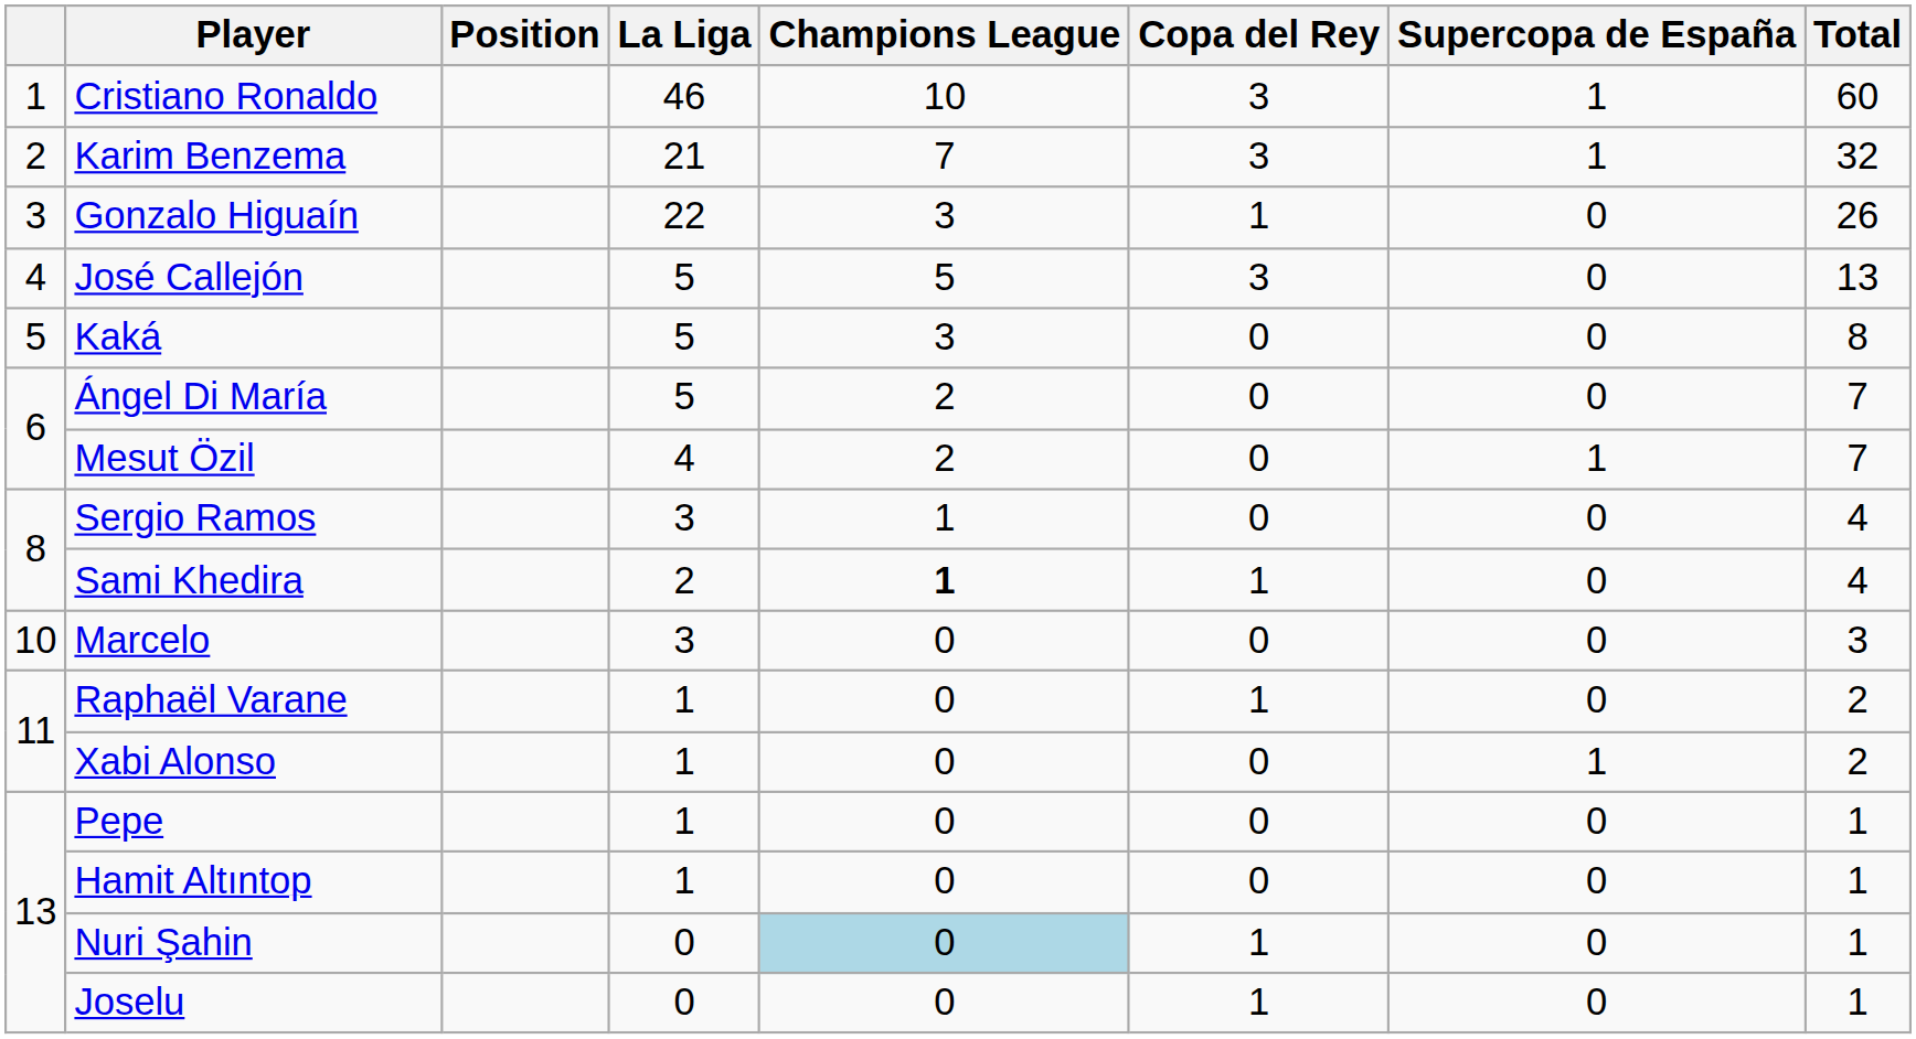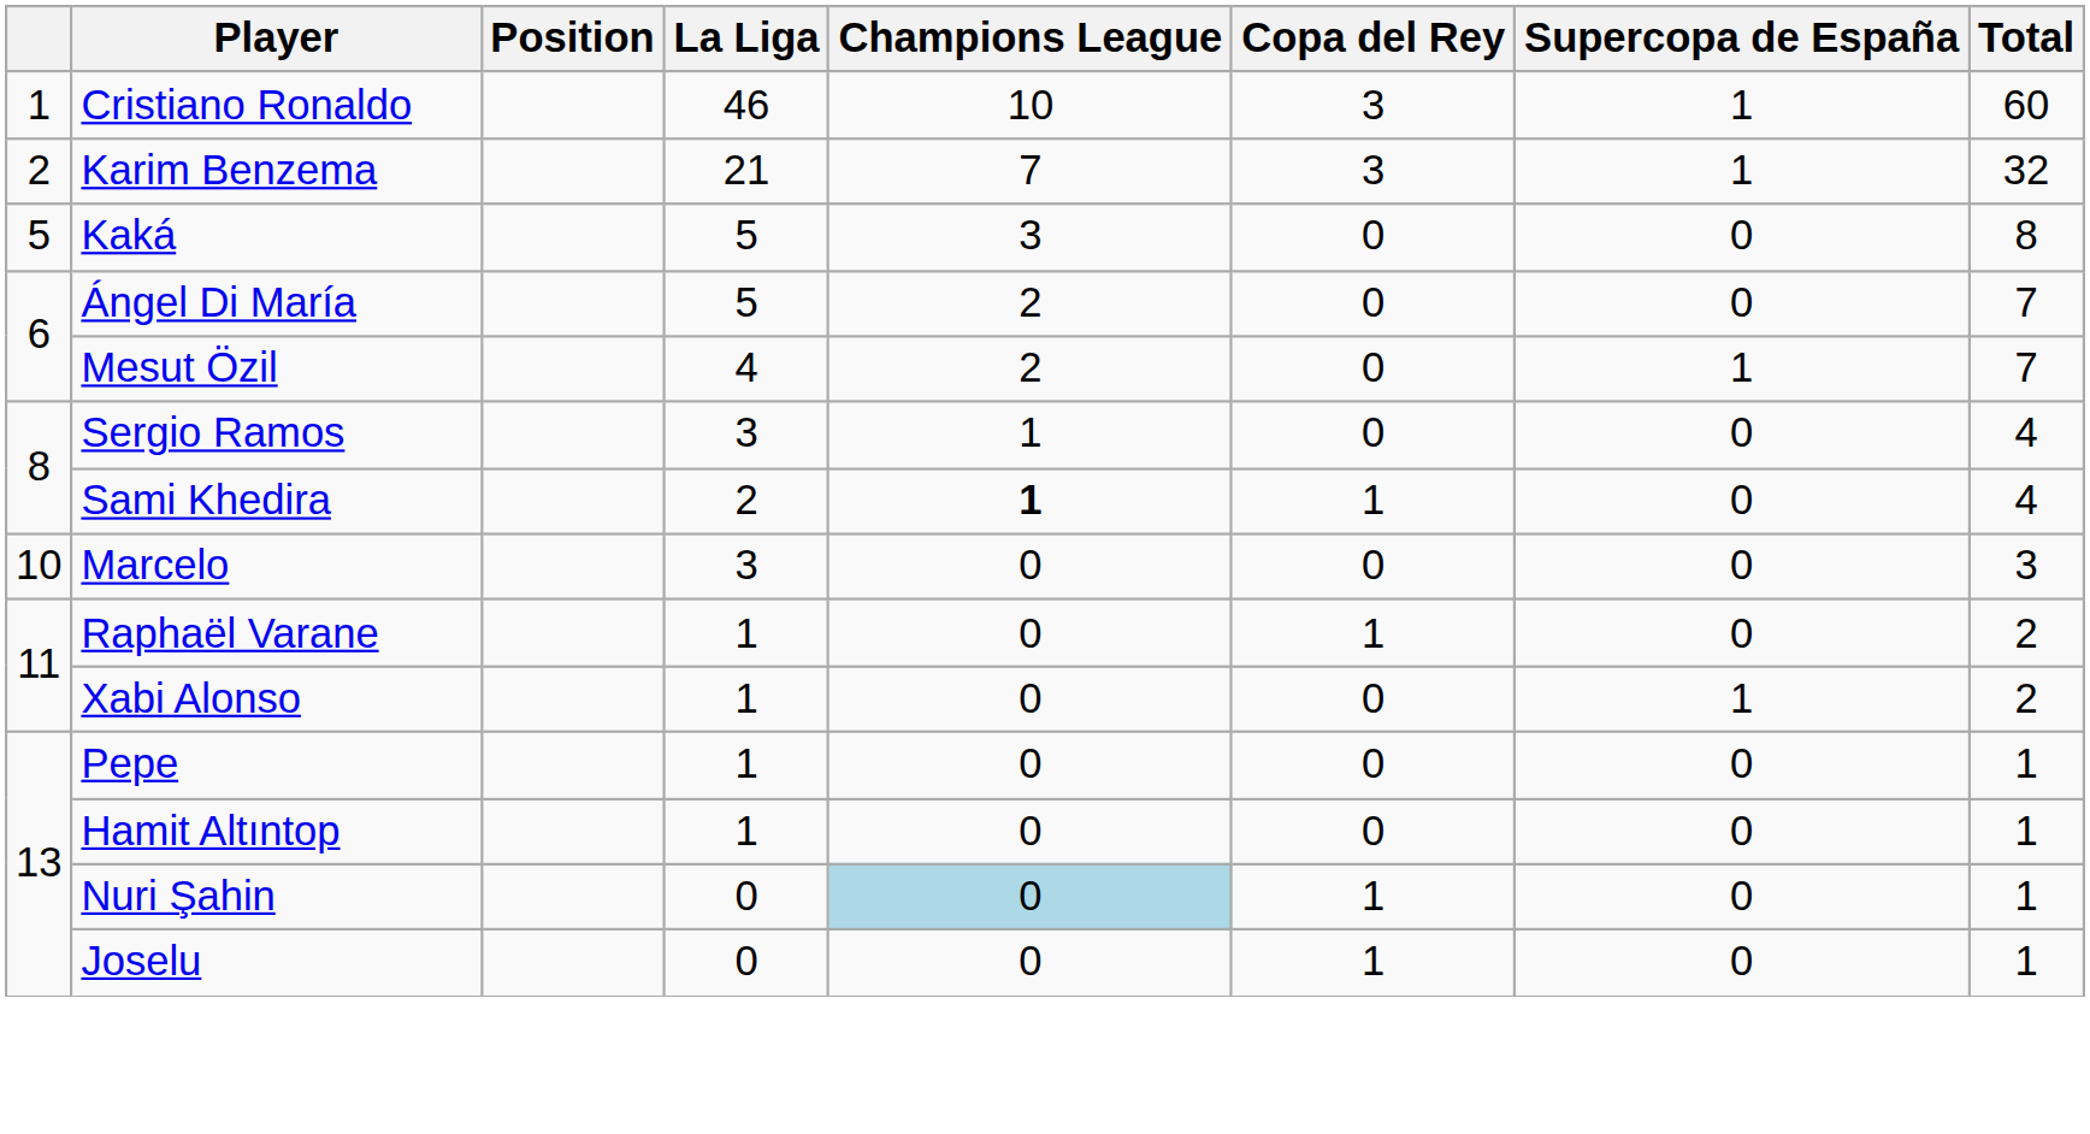- row: 3 | Gonzalo Higuaín | 22 | 3 | 1 | 0 | 26
- row: 4 | José Callejón | 5 | 5 | 3 | 0 | 13
